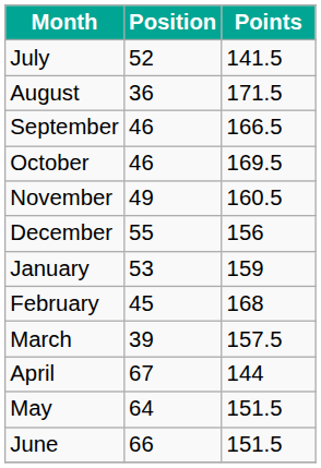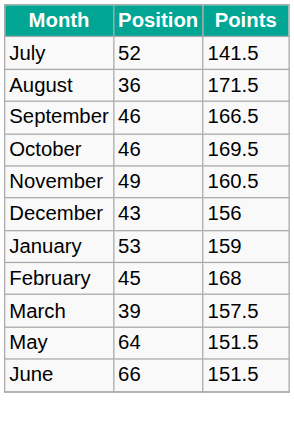December | Position: 55 -> 43
- row: April | 67 | 144
